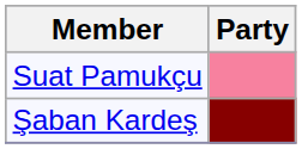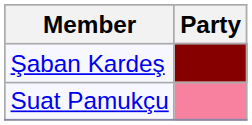rows swapped: Suat Pamukçu <-> Şaban Kardeş
